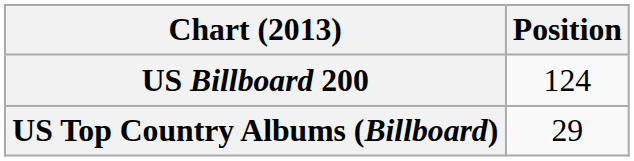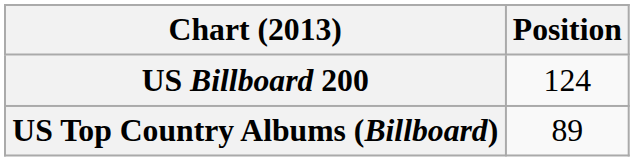US Top Country Albums (Billboard) | Position: 29 -> 89
